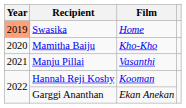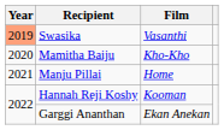Swasika | Film: Home -> Vasanthi
Manju Pillai | Film: Vasanthi -> Home
